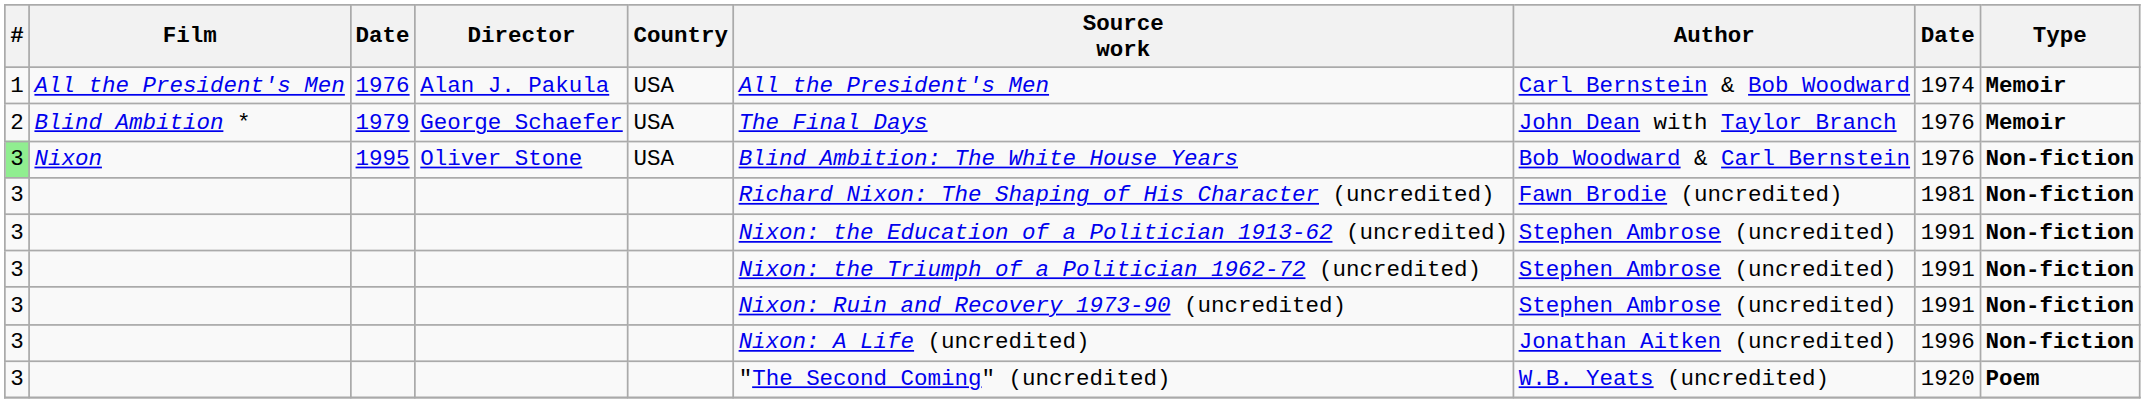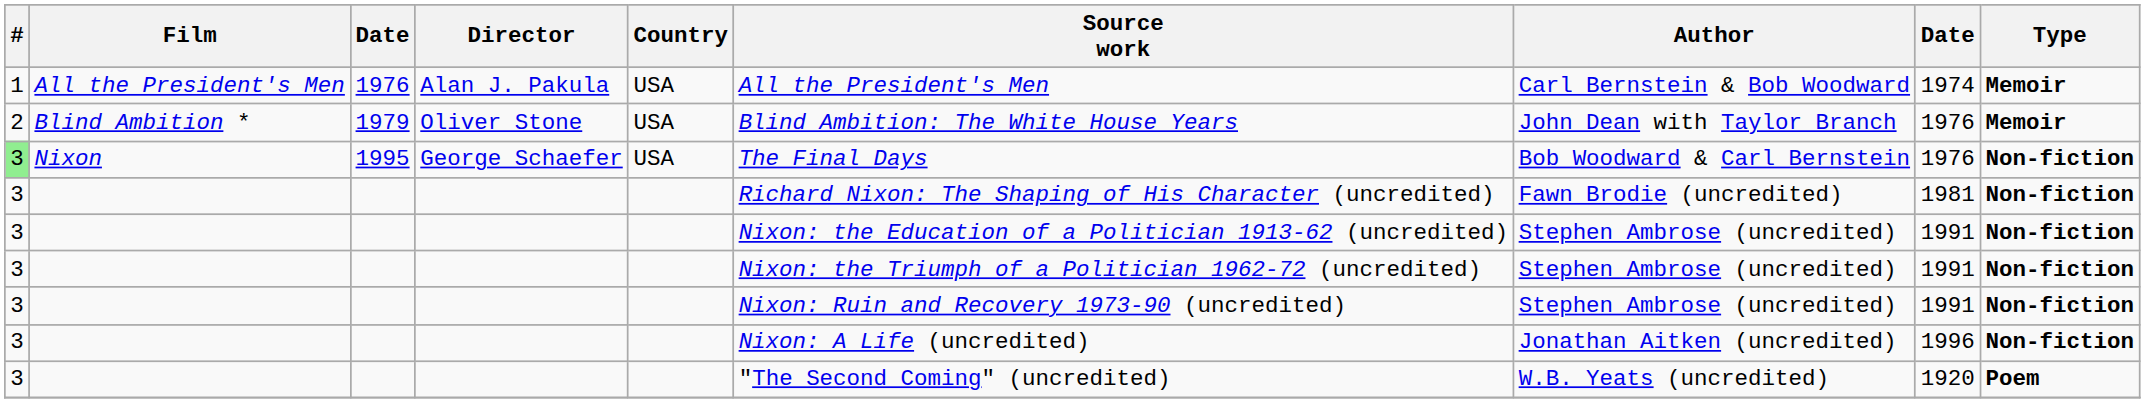Blind Ambition * | Director: George Schaefer -> Oliver Stone
Blind Ambition * | Source work: The Final Days -> Blind Ambition: The White House Years
Nixon | Director: Oliver Stone -> George Schaefer
Nixon | Source work: Blind Ambition: The White House Years -> The Final Days
